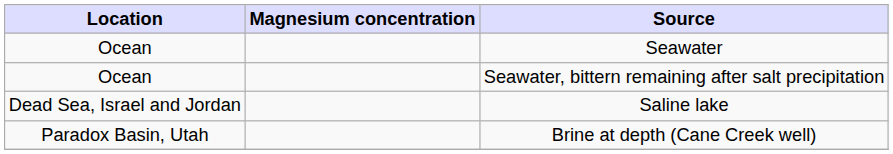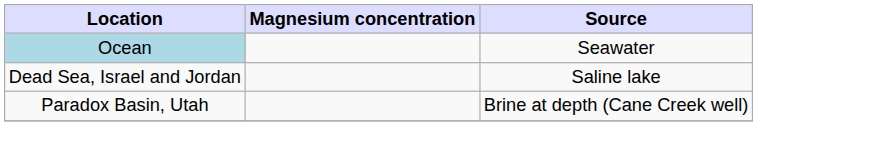Seawater | Location: no background -> lightblue background
- row: Ocean | Seawater, bittern remaining after salt precipitation
